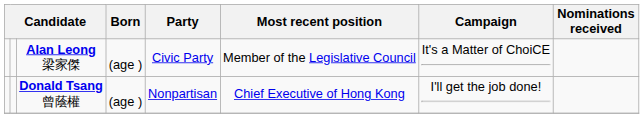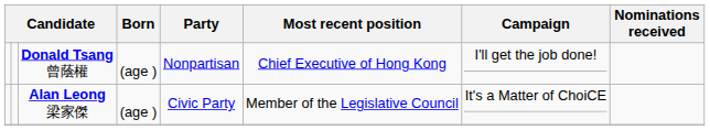rows swapped: Donald Tsang 曾蔭權 <-> Alan Leong 梁家傑
